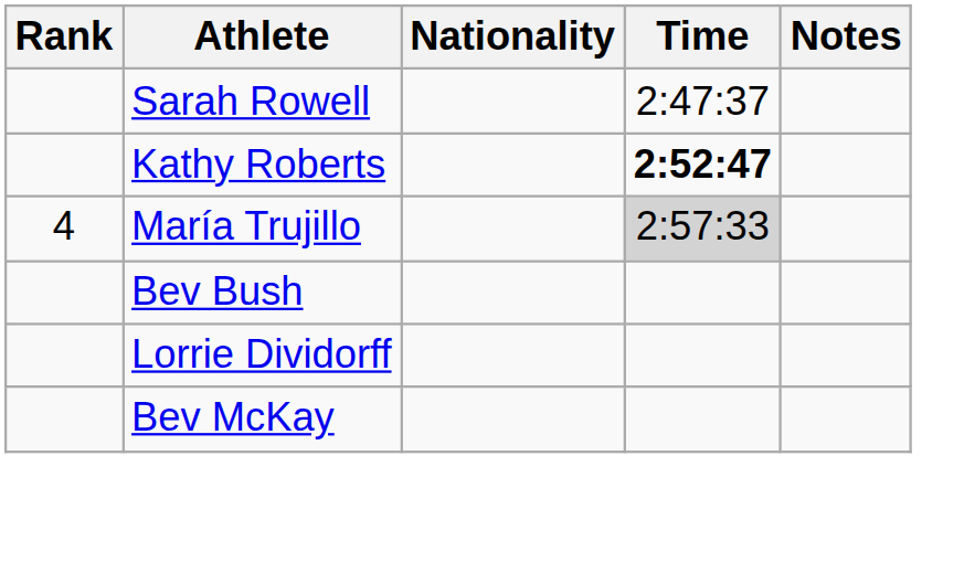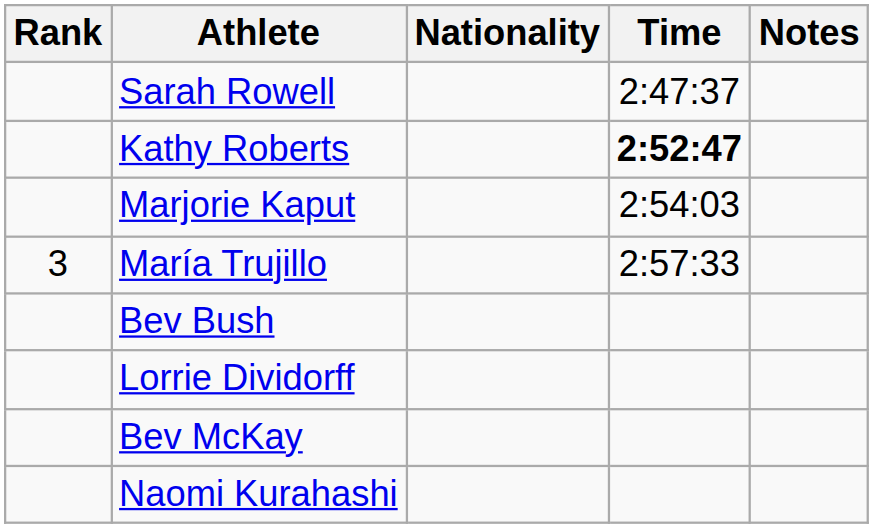+ row: Marjorie Kaput | 2:54:03
María Trujillo | Rank: 4 -> 3
María Trujillo | Time: lightgrey background -> no background
+ row: Naomi Kurahashi
